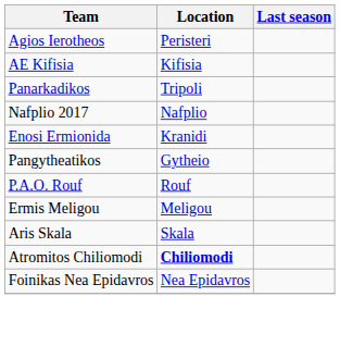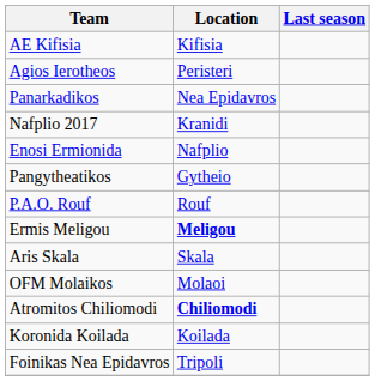rows swapped: Agios Ierotheos <-> AE Kifisia
Panarkadikos | Location: Tripoli -> Nea Epidavros
Nafplio 2017 | Location: Nafplio -> Kranidi
Enosi Ermionida | Location: Kranidi -> Nafplio
Ermis Meligou | Location: normal -> bold
+ row: OFM Molaikos | Molaoi
+ row: Koronida Koilada | Koilada
Foinikas Nea Epidavros | Location: Nea Epidavros -> Tripoli
